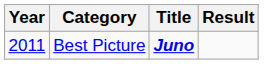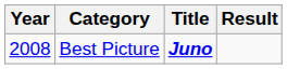Best Picture | Year: 2011 -> 2008
